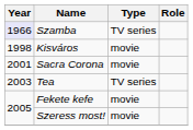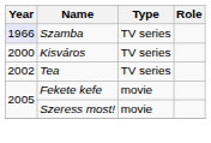Kisváros | Year: 1998 -> 2000
Kisváros | Type: movie -> TV series
- row: 2001 | Sacra Corona | movie
Tea | Year: 2003 -> 2002
